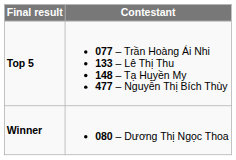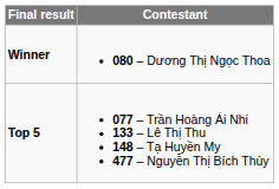rows swapped: Winner <-> Top 5
